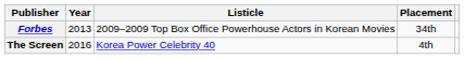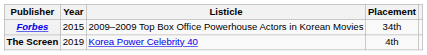Forbes | Year: 2013 -> 2015
The Screen | Year: 2016 -> 2019
